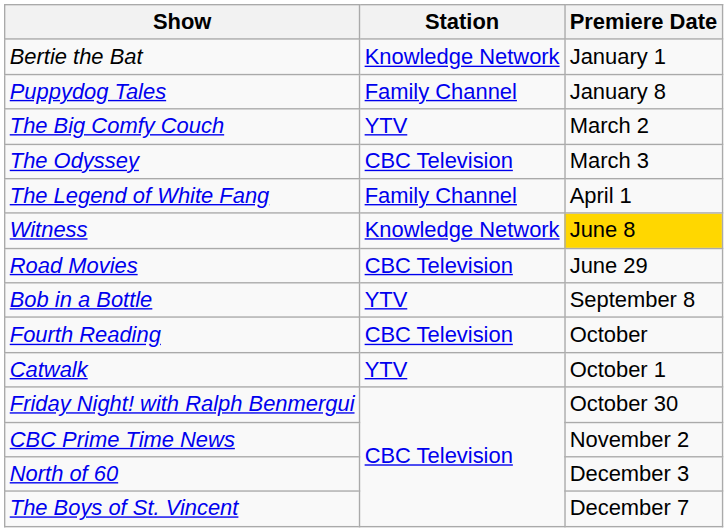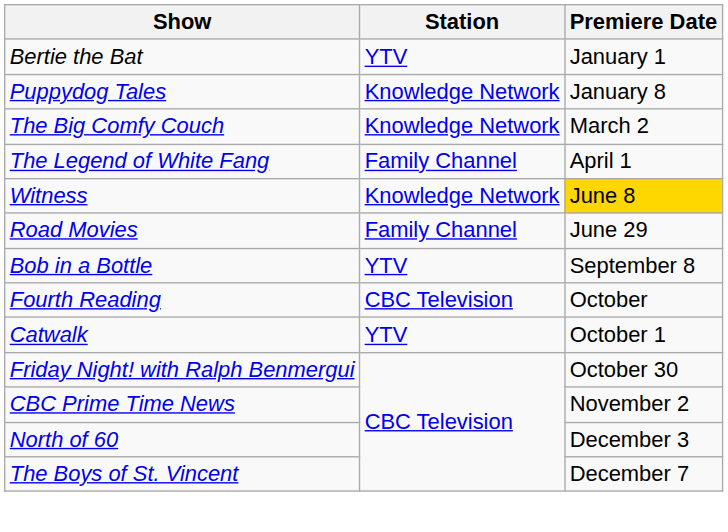Bertie the Bat | Station: Knowledge Network -> YTV
Puppydog Tales | Station: Family Channel -> Knowledge Network
The Big Comfy Couch | Station: YTV -> Knowledge Network
- row: The Odyssey | CBC Television | March 3
Road Movies | Station: CBC Television -> Family Channel
